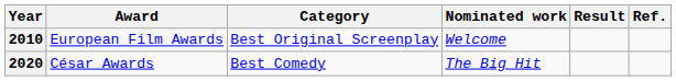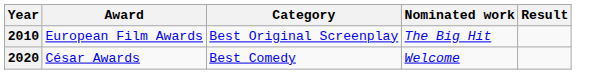- column: Ref.
2010 | Nominated work: Welcome -> The Big Hit
2020 | Nominated work: The Big Hit -> Welcome
